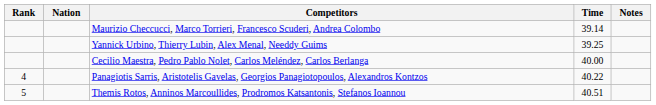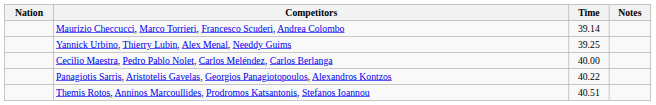- column: Rank | 4 | 5
